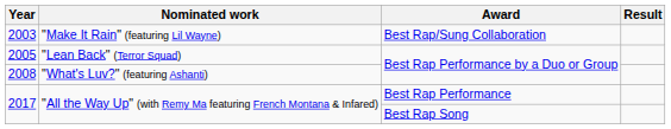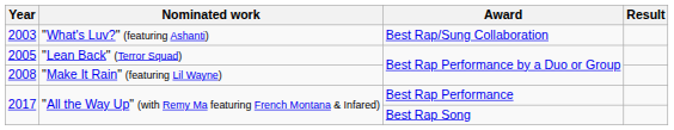2003 | Nominated work: "Make It Rain" (featuring Lil Wayne) -> "What's Luv?" (featuring Ashanti)
2008 | Nominated work: "What's Luv?" (featuring Ashanti) -> "Make It Rain" (featuring Lil Wayne)
